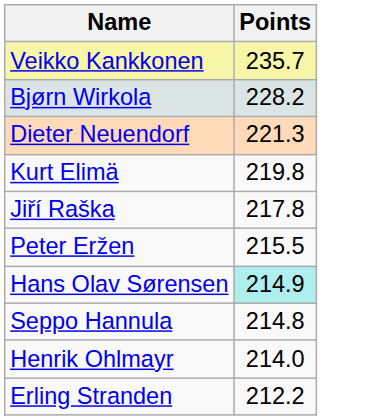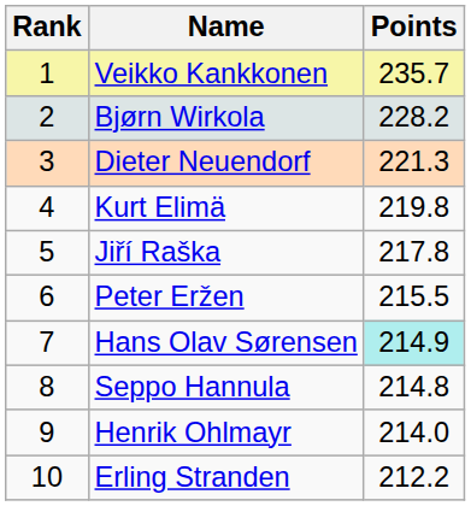+ column: Rank | 1 | 2 | 3 | 4 | 5 | 6 | 7 | 8 | 9 | 10
